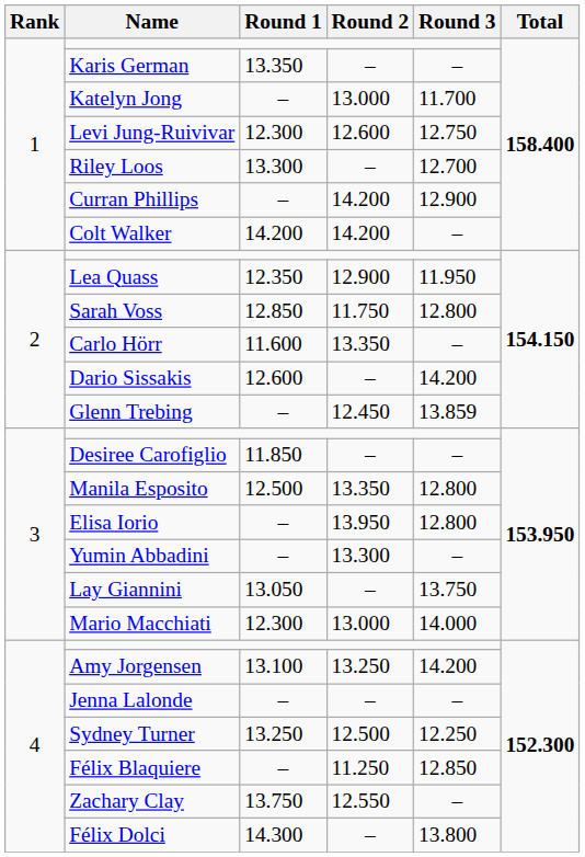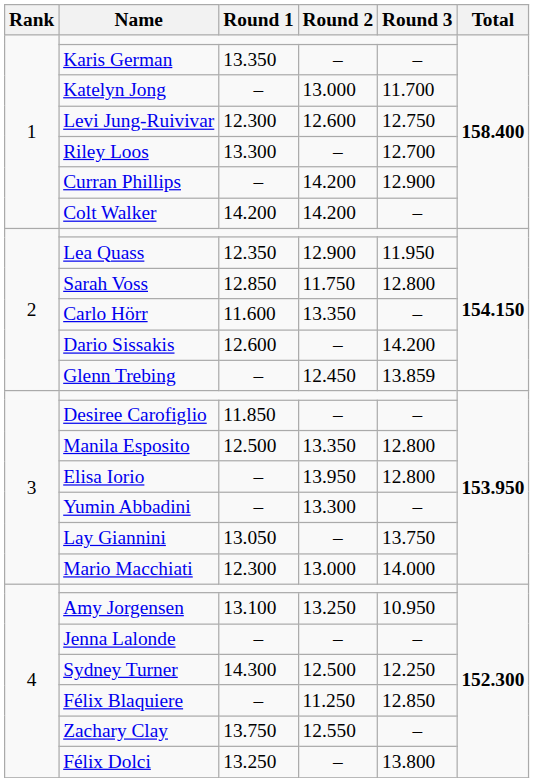Amy Jorgensen | Round 3: 14.200 -> 10.950
Sydney Turner | Round 1: 13.250 -> 14.300
Félix Dolci | Round 1: 14.300 -> 13.250
